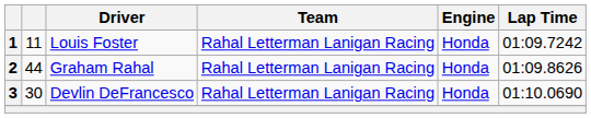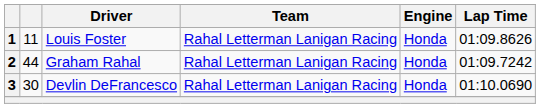1 | Lap Time: 01:09.7242 -> 01:09.8626
2 | Lap Time: 01:09.8626 -> 01:09.7242
